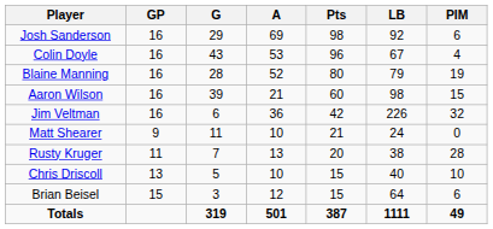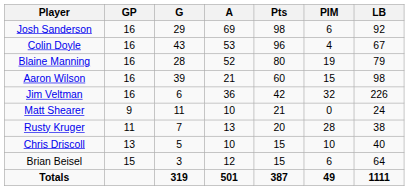columns swapped: LB <-> PIM
